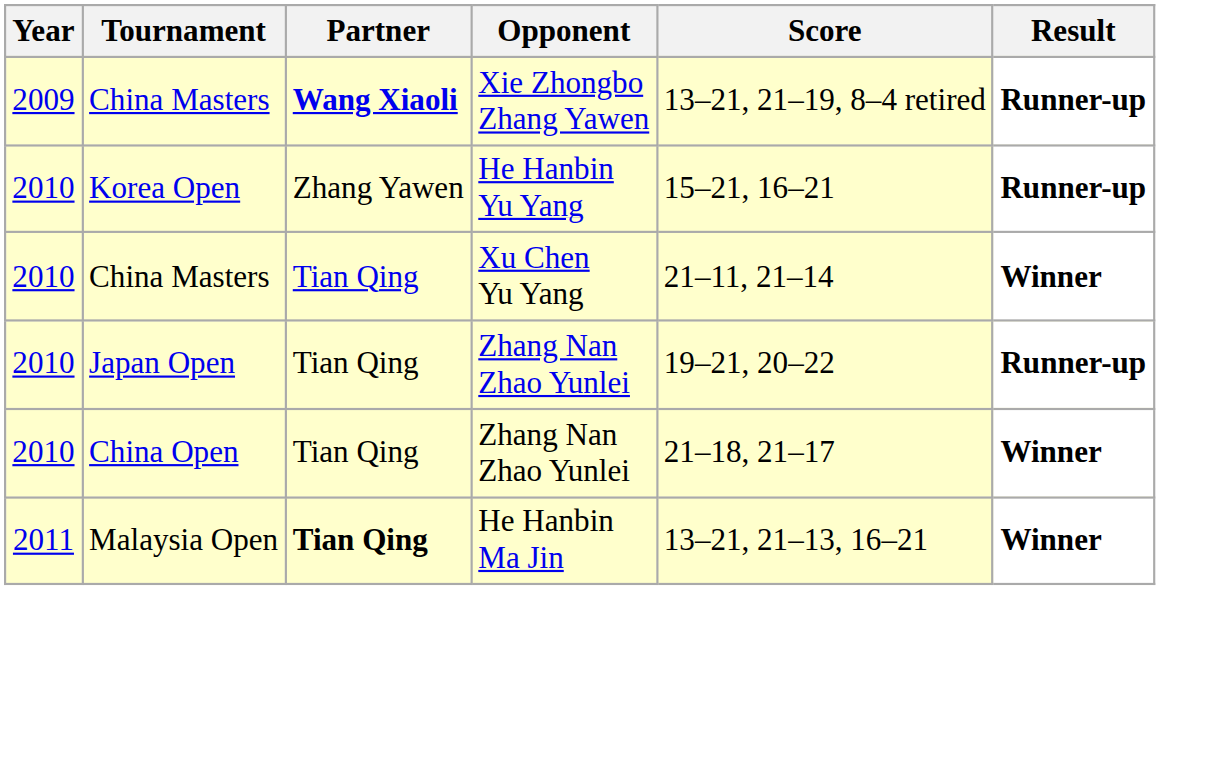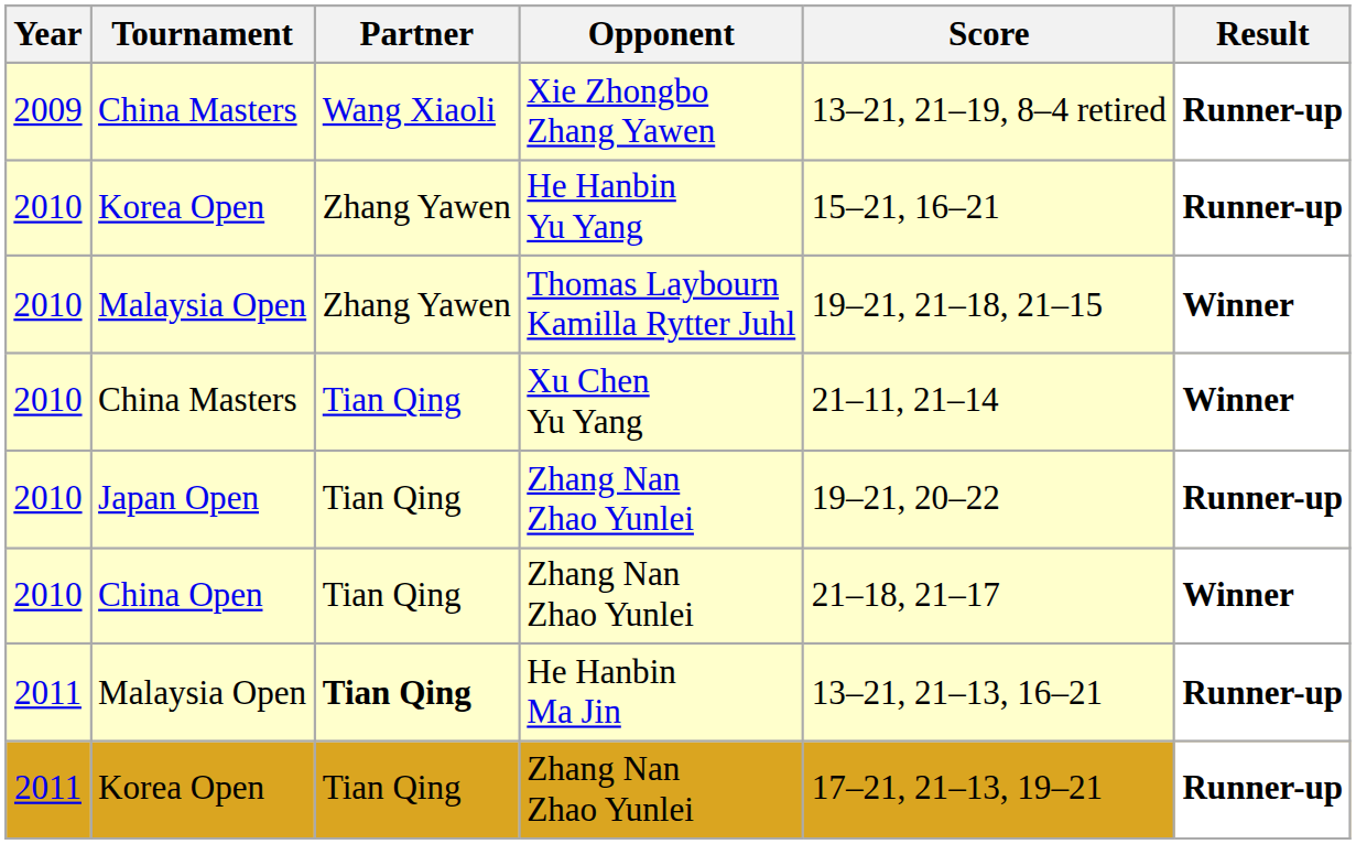Xie Zhongbo Zhang Yawen | Partner: bold -> normal
+ row: 2010 | Malaysia Open | Zhang Yawen | Thomas Laybourn Kamilla Rytter Juhl | 19–21, 21–18, 21–15 | Winner
He Hanbin Ma Jin | Result: Winner -> Runner-up
+ row: 2011 | Korea Open | Tian Qing | Zhang Nan Zhao Yunlei | 17–21, 21–13, 19–21 | Runner-up
